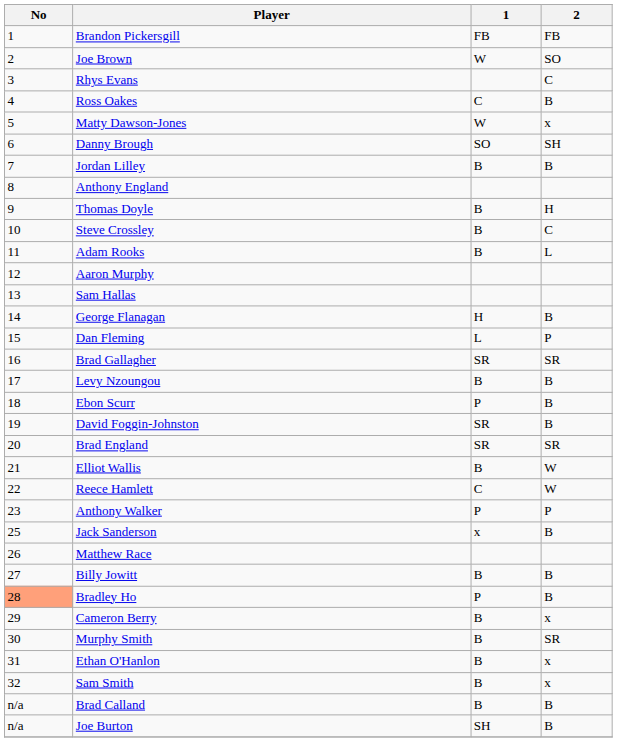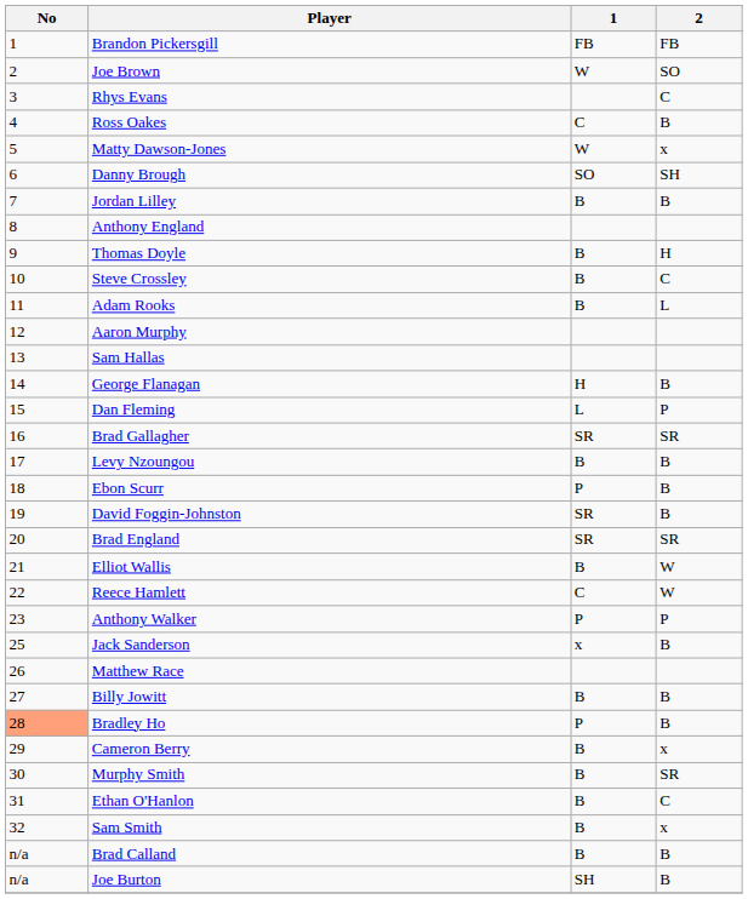Ethan O'Hanlon | 2: x -> C
